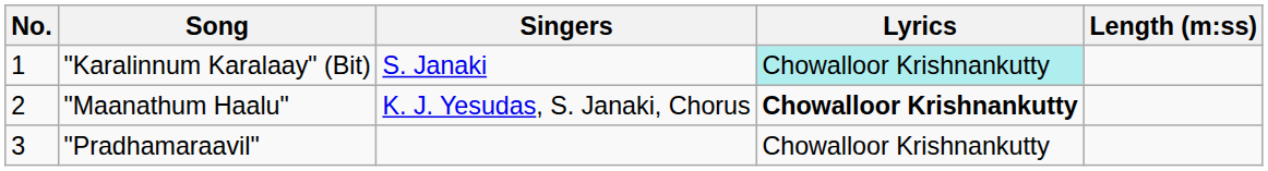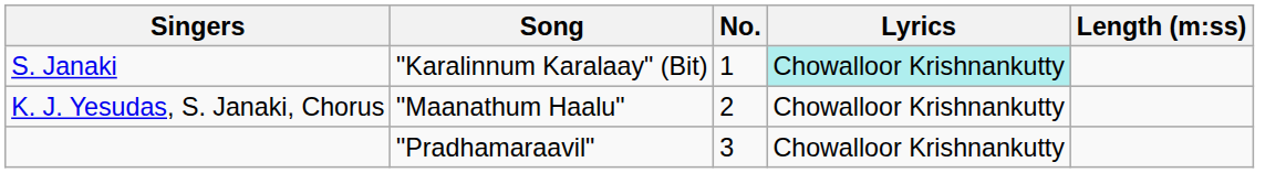columns swapped: No. <-> Singers
"Maanathum Haalu" | Lyrics: bold -> normal
